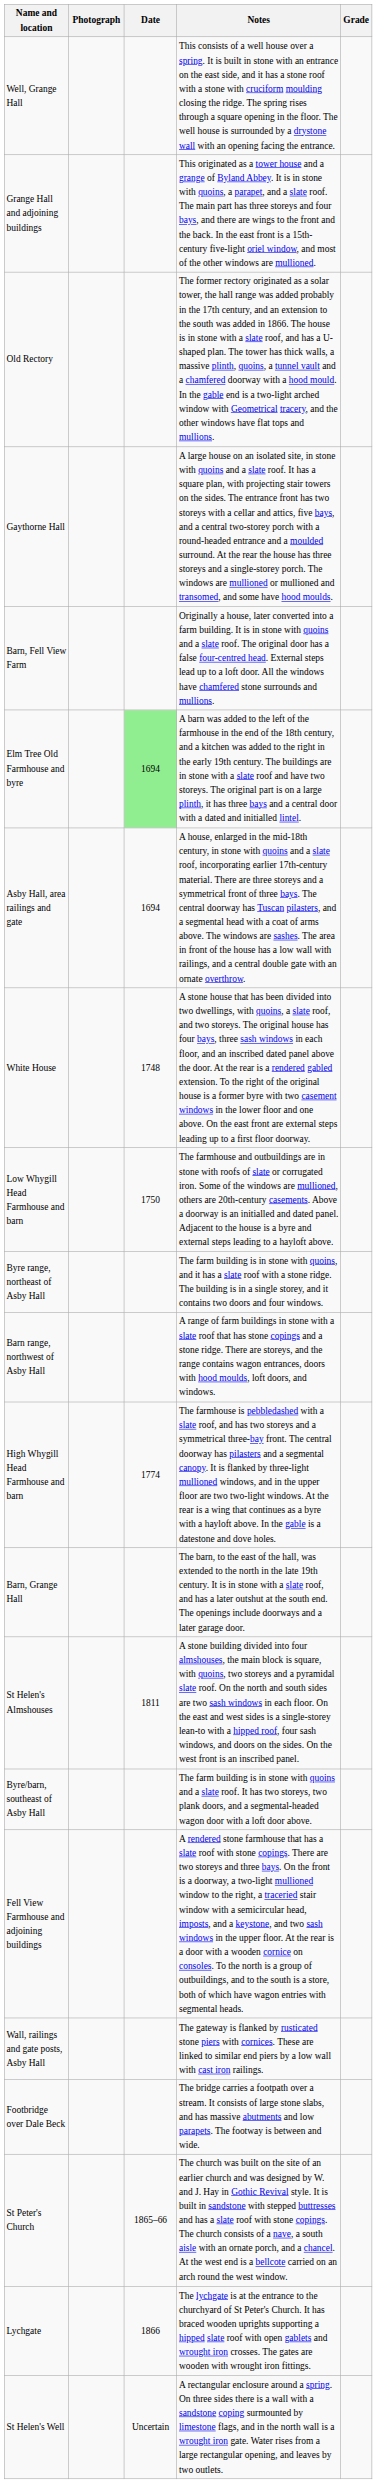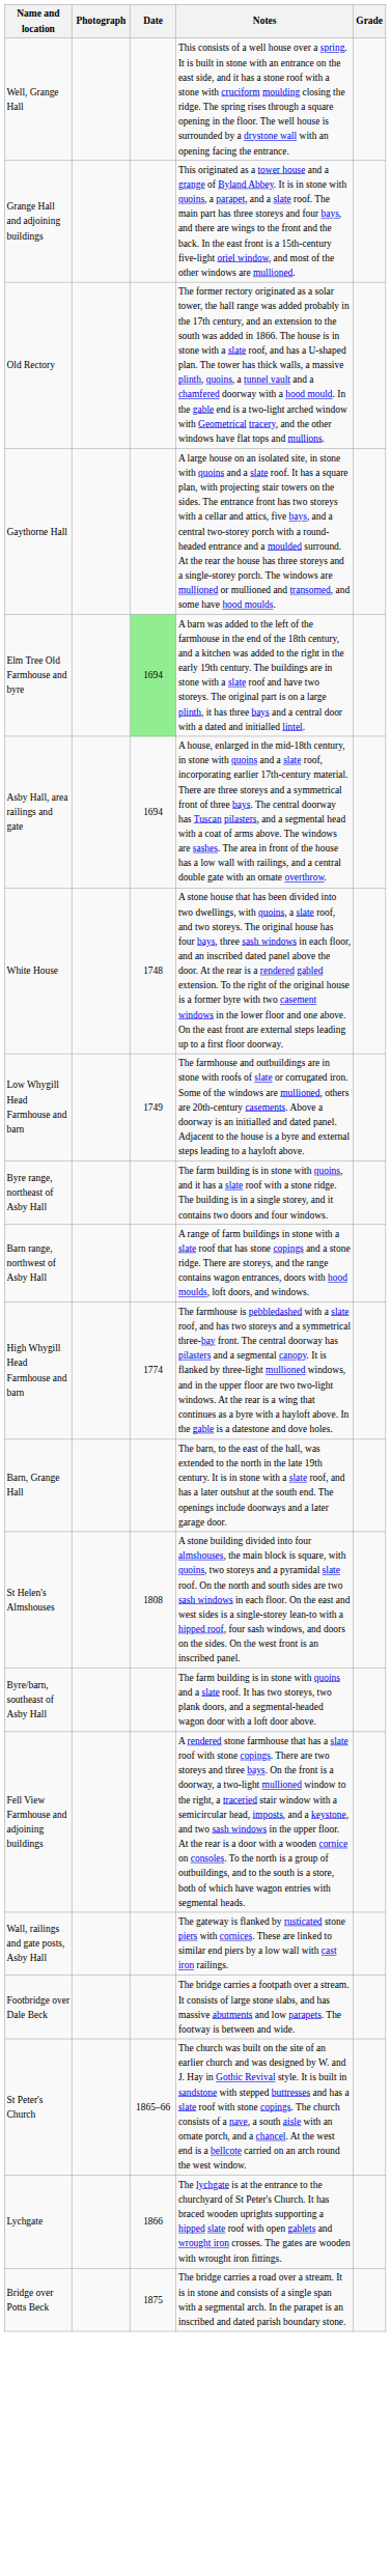- row: Barn, Fell View Farm | Originally a house, later converted into a farm building. It is in stone with quoins and a slate roof. The original door has a false four-centred head. External steps lead up to a loft door. All the windows have chamfered stone surrounds and mullions.
Low Whygill Head Farmhouse and barn | Date: 1750 -> 1749
St Helen's Almshouses | Date: 1811 -> 1808
+ row: Bridge over Potts Beck | 1875 | The bridge carries a road over a stream. It is in stone and consists of a single span with a segmental arch. In the parapet is an inscribed and dated parish boundary stone.
- row: St Helen's Well | Uncertain | A rectangular enclosure around a spring. On three sides there is a wall with a sandstone coping surmounted by limestone flags, and in the north wall is a wrought iron gate. Water rises from a large rectangular opening, and leaves by two outlets.
